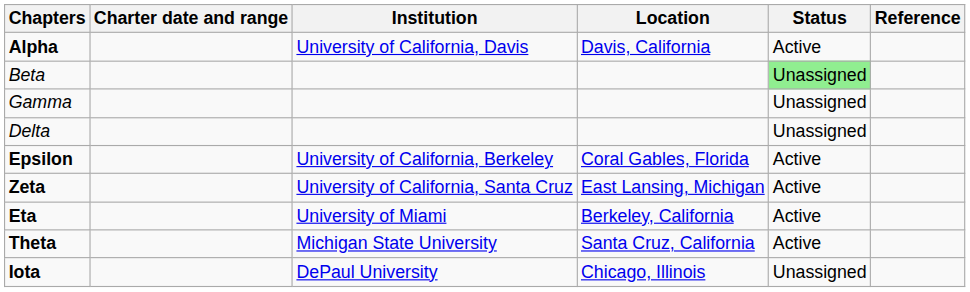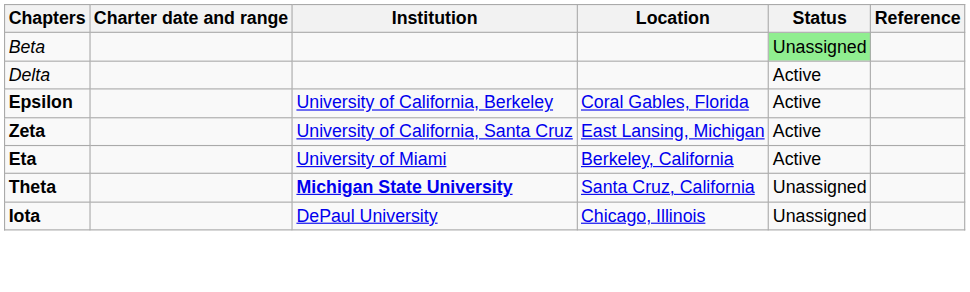- row: Alpha | University of California, Davis | Davis, California | Active
- row: Gamma | Unassigned
Delta | Status: Unassigned -> Active
Theta | Institution: normal -> bold
Theta | Status: Active -> Unassigned
